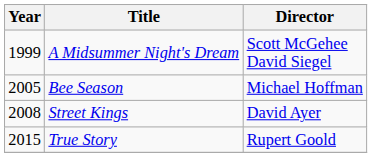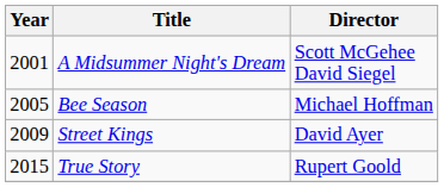A Midsummer Night's Dream | Year: 1999 -> 2001
Street Kings | Year: 2008 -> 2009
